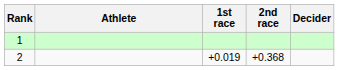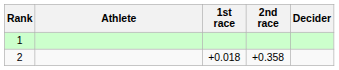2 | 1st race: +0.019 -> +0.018
2 | 2nd race: +0.368 -> +0.358
